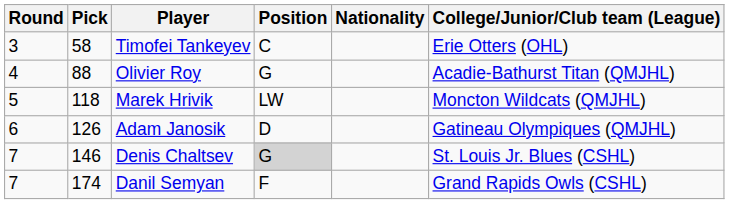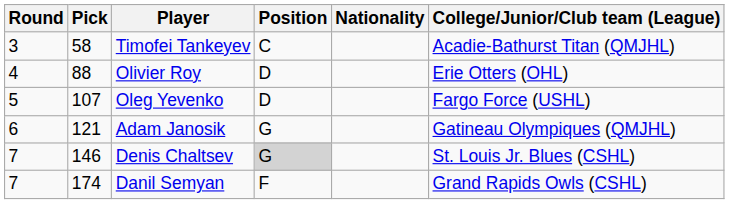Timofei Tankeyev | College/Junior/Club team (League): Erie Otters (OHL) -> Acadie-Bathurst Titan (QMJHL)
Olivier Roy | Position: G -> D
Olivier Roy | College/Junior/Club team (League): Acadie-Bathurst Titan (QMJHL) -> Erie Otters (OHL)
+ row: 5 | 107 | Oleg Yevenko | D | Fargo Force (USHL)
- row: 5 | 118 | Marek Hrivik | LW | Moncton Wildcats (QMJHL)
Adam Janosik | Pick: 126 -> 121
Adam Janosik | Position: D -> G
